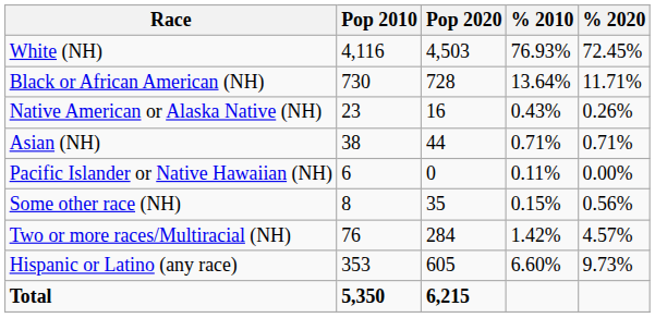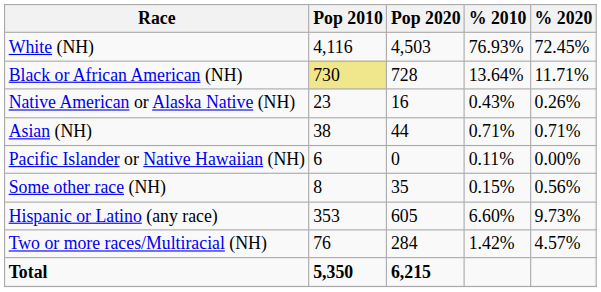Black or African American (NH) | Pop 2010: no background -> khaki background
rows swapped: Two or more races/Multiracial (NH) <-> Hispanic or Latino (any race)
